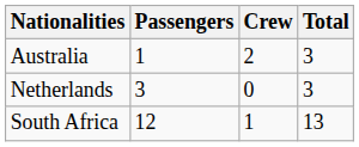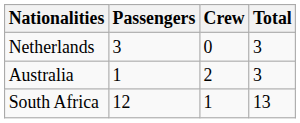rows swapped: Australia <-> Netherlands
